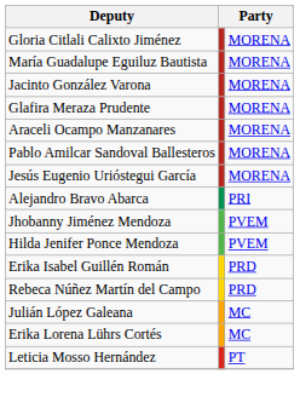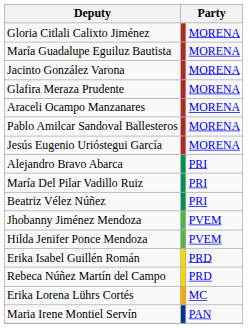+ row: María Del Pilar Vadillo Ruiz | PRI
+ row: Beatriz Vélez Núñez | PRI
- row: Julián López Galeana | MC
- row: Leticia Mosso Hernández | PT
+ row: Maria Irene Montiel Servín | PAN
